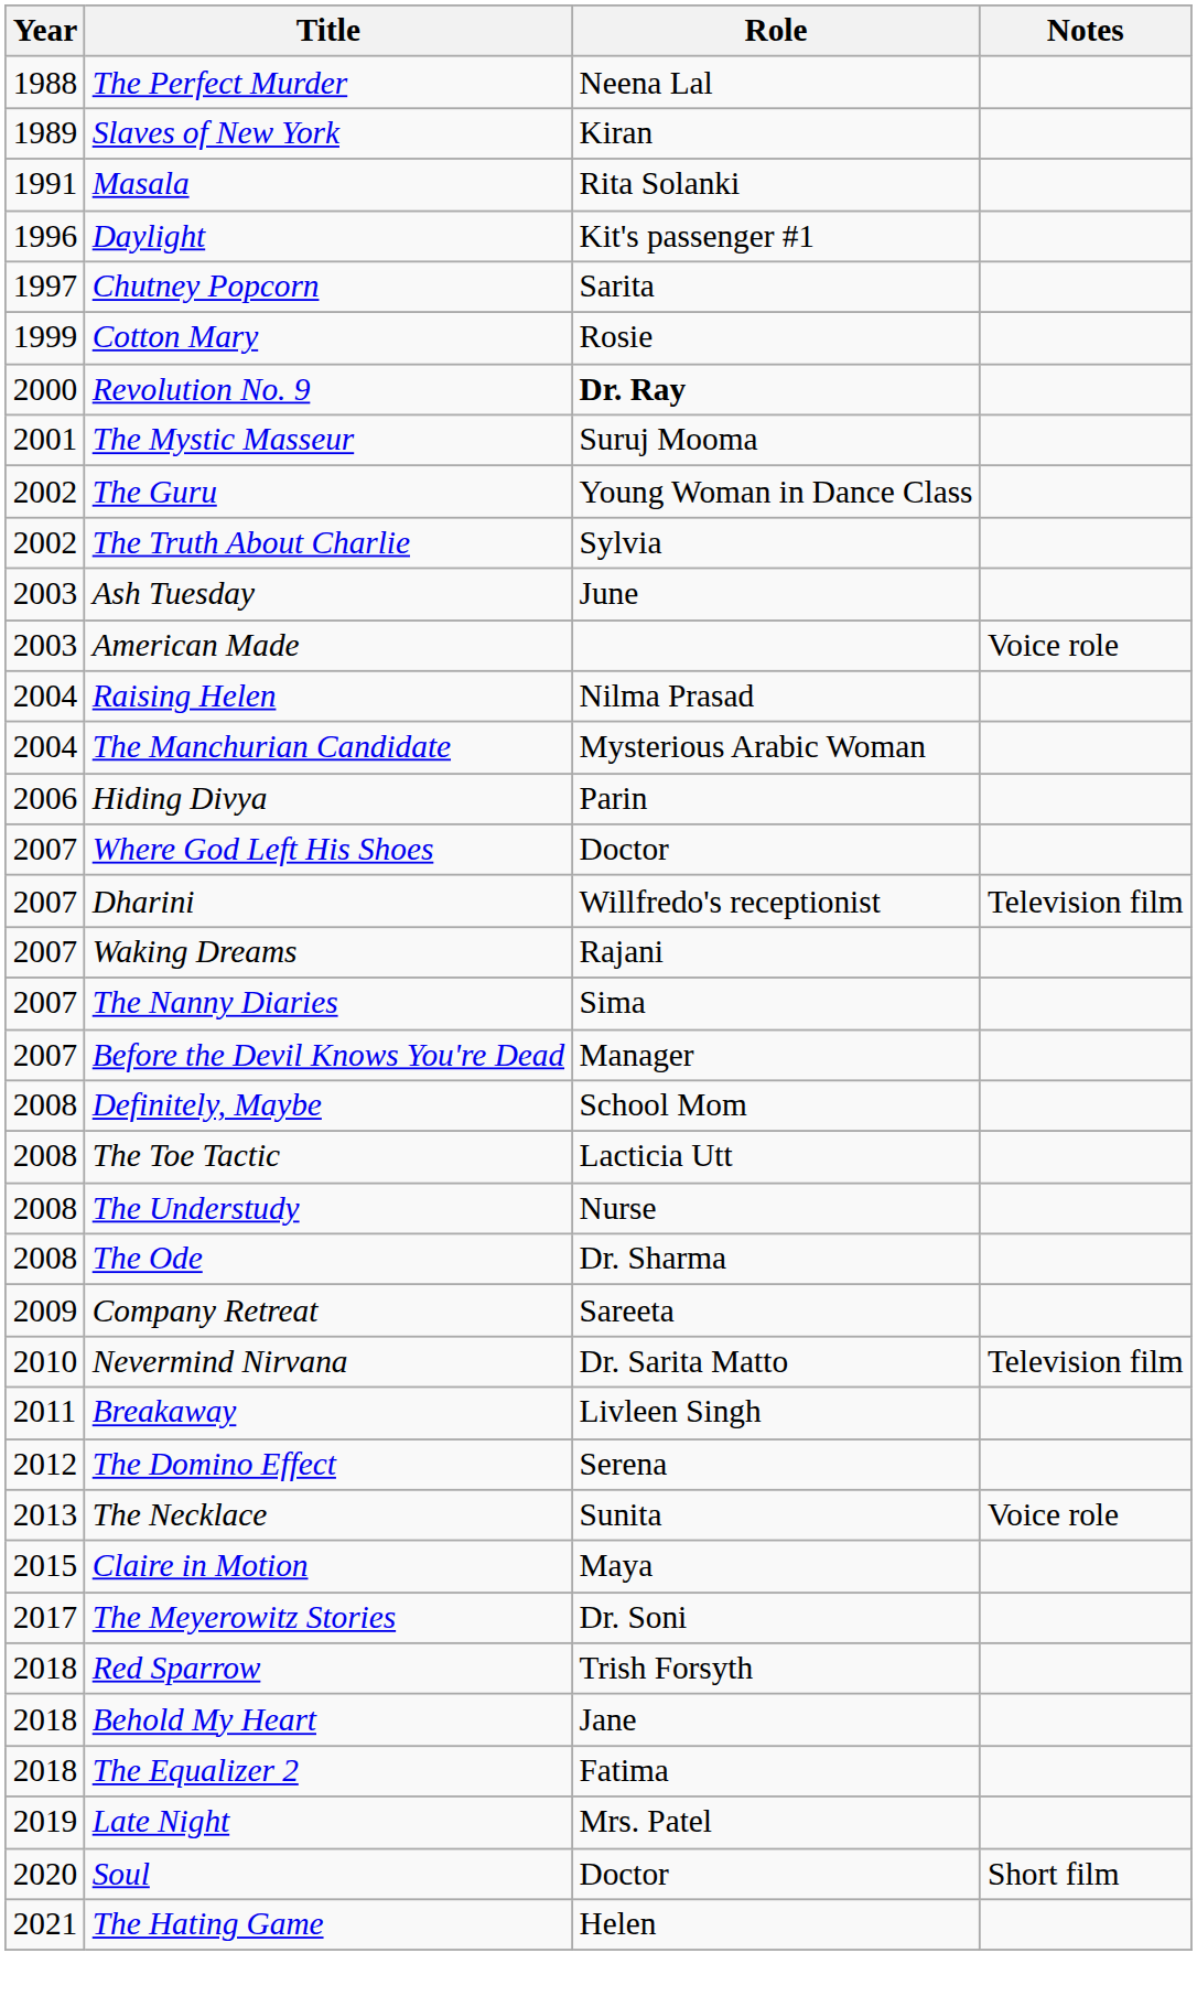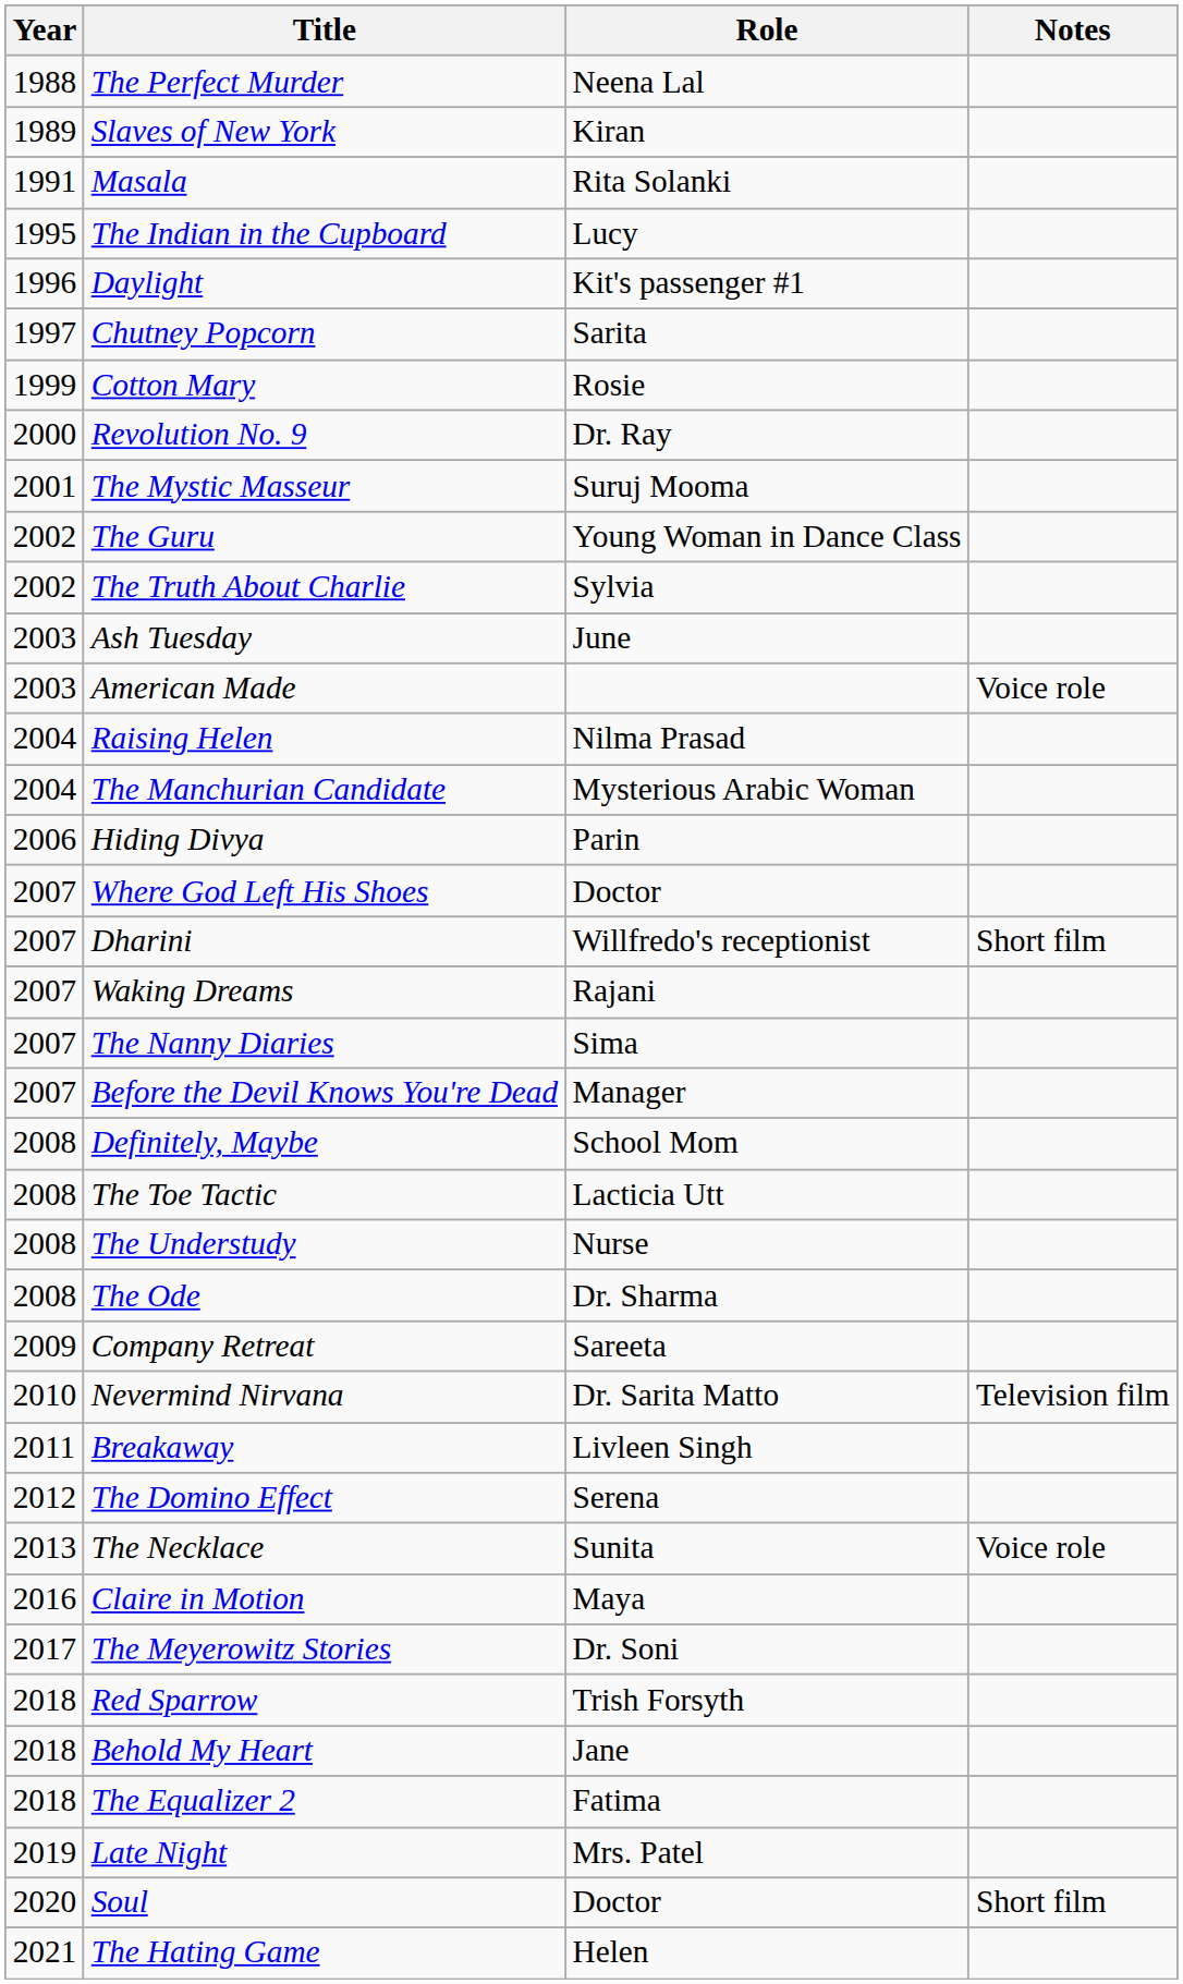+ row: 1995 | The Indian in the Cupboard | Lucy
Revolution No. 9 | Role: bold -> normal
Dharini | Notes: Television film -> Short film
Claire in Motion | Year: 2015 -> 2016
